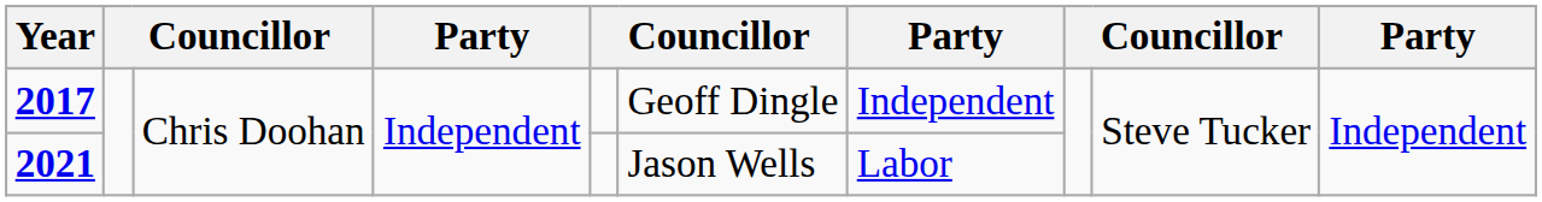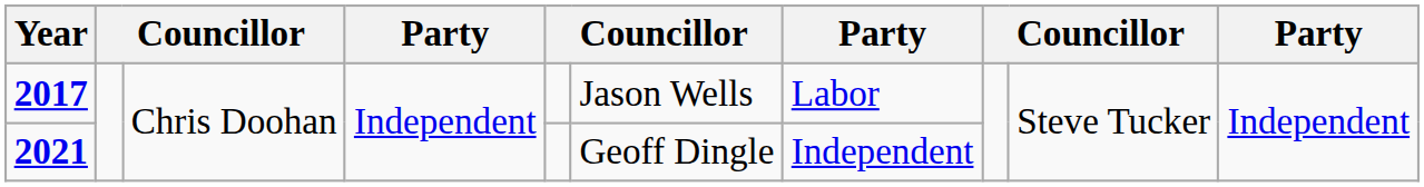2017 | column 6: Geoff Dingle -> Jason Wells
2017 | column 7: Independent -> Labor
2021 | column 6: Jason Wells -> Geoff Dingle
2021 | column 7: Labor -> Independent
